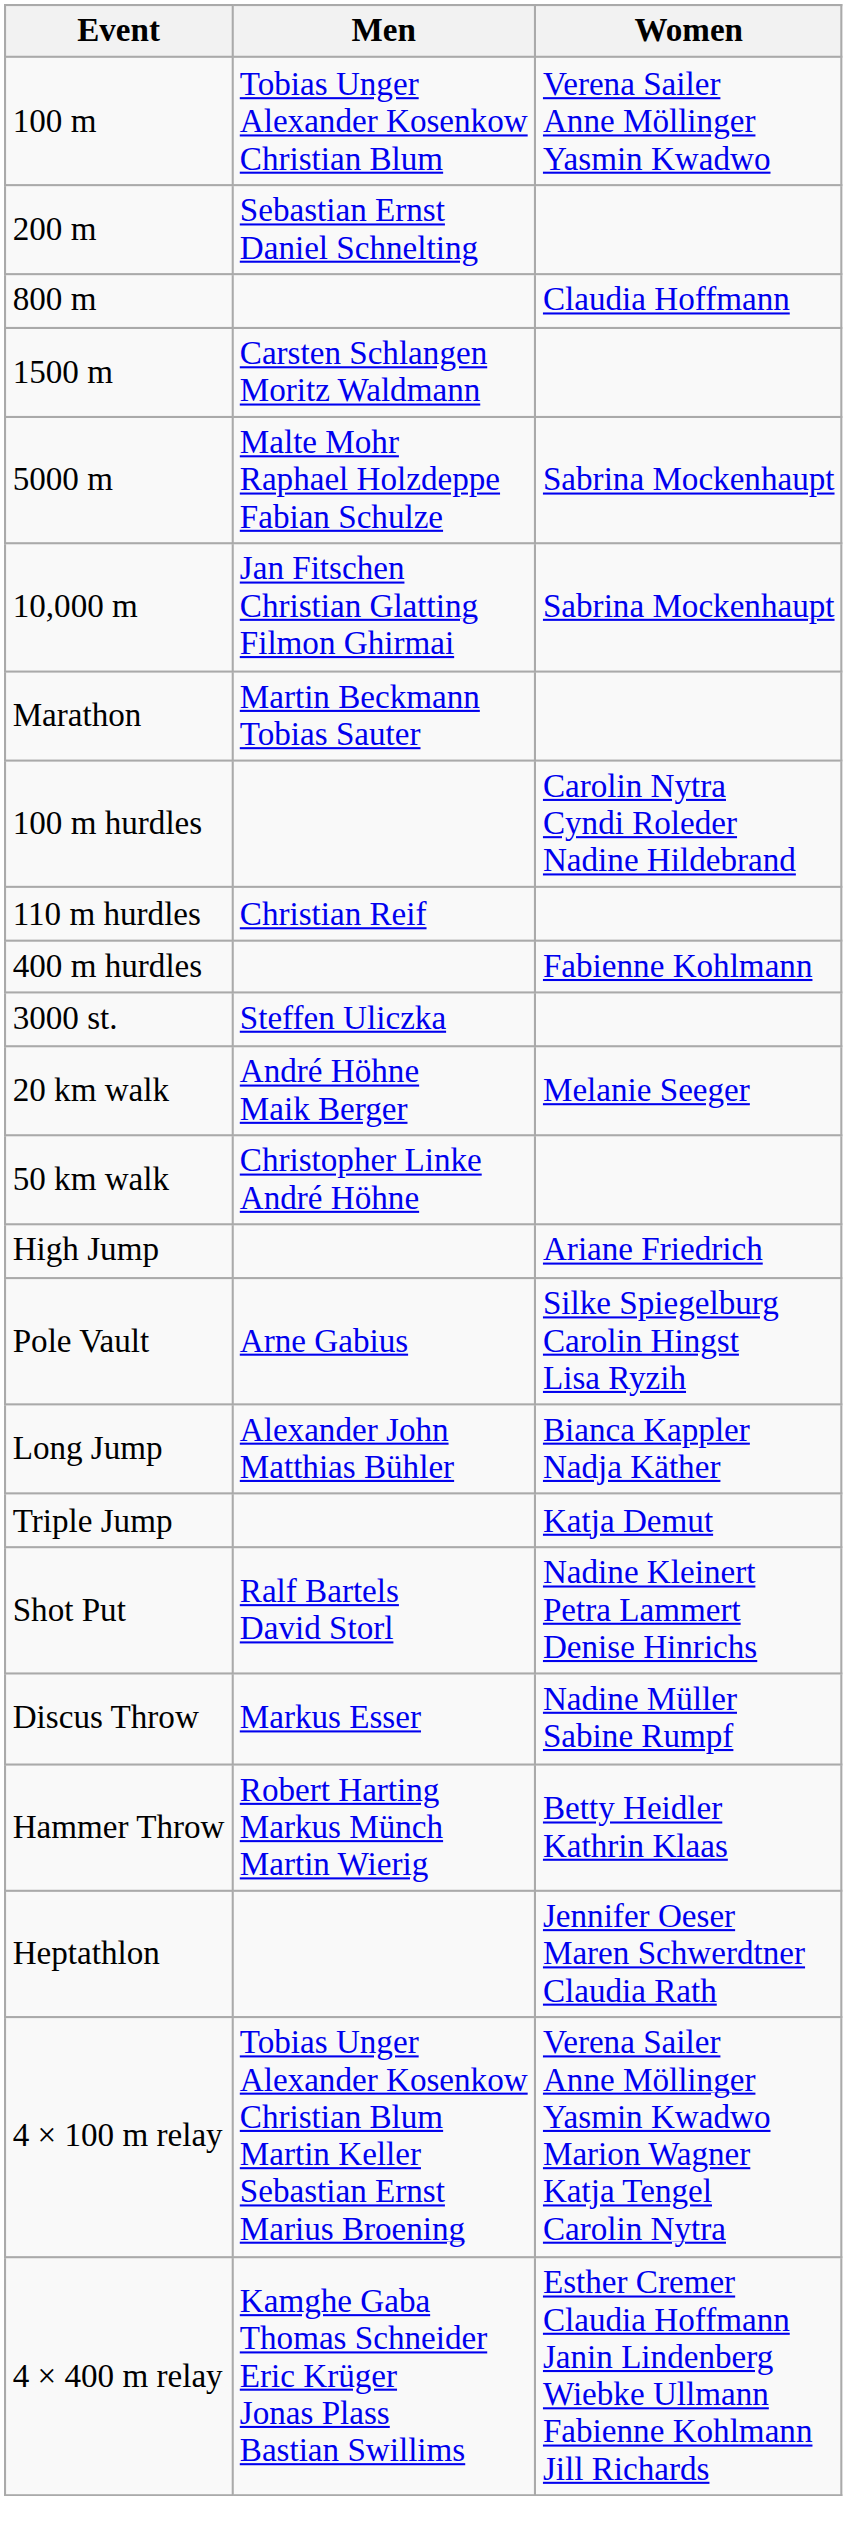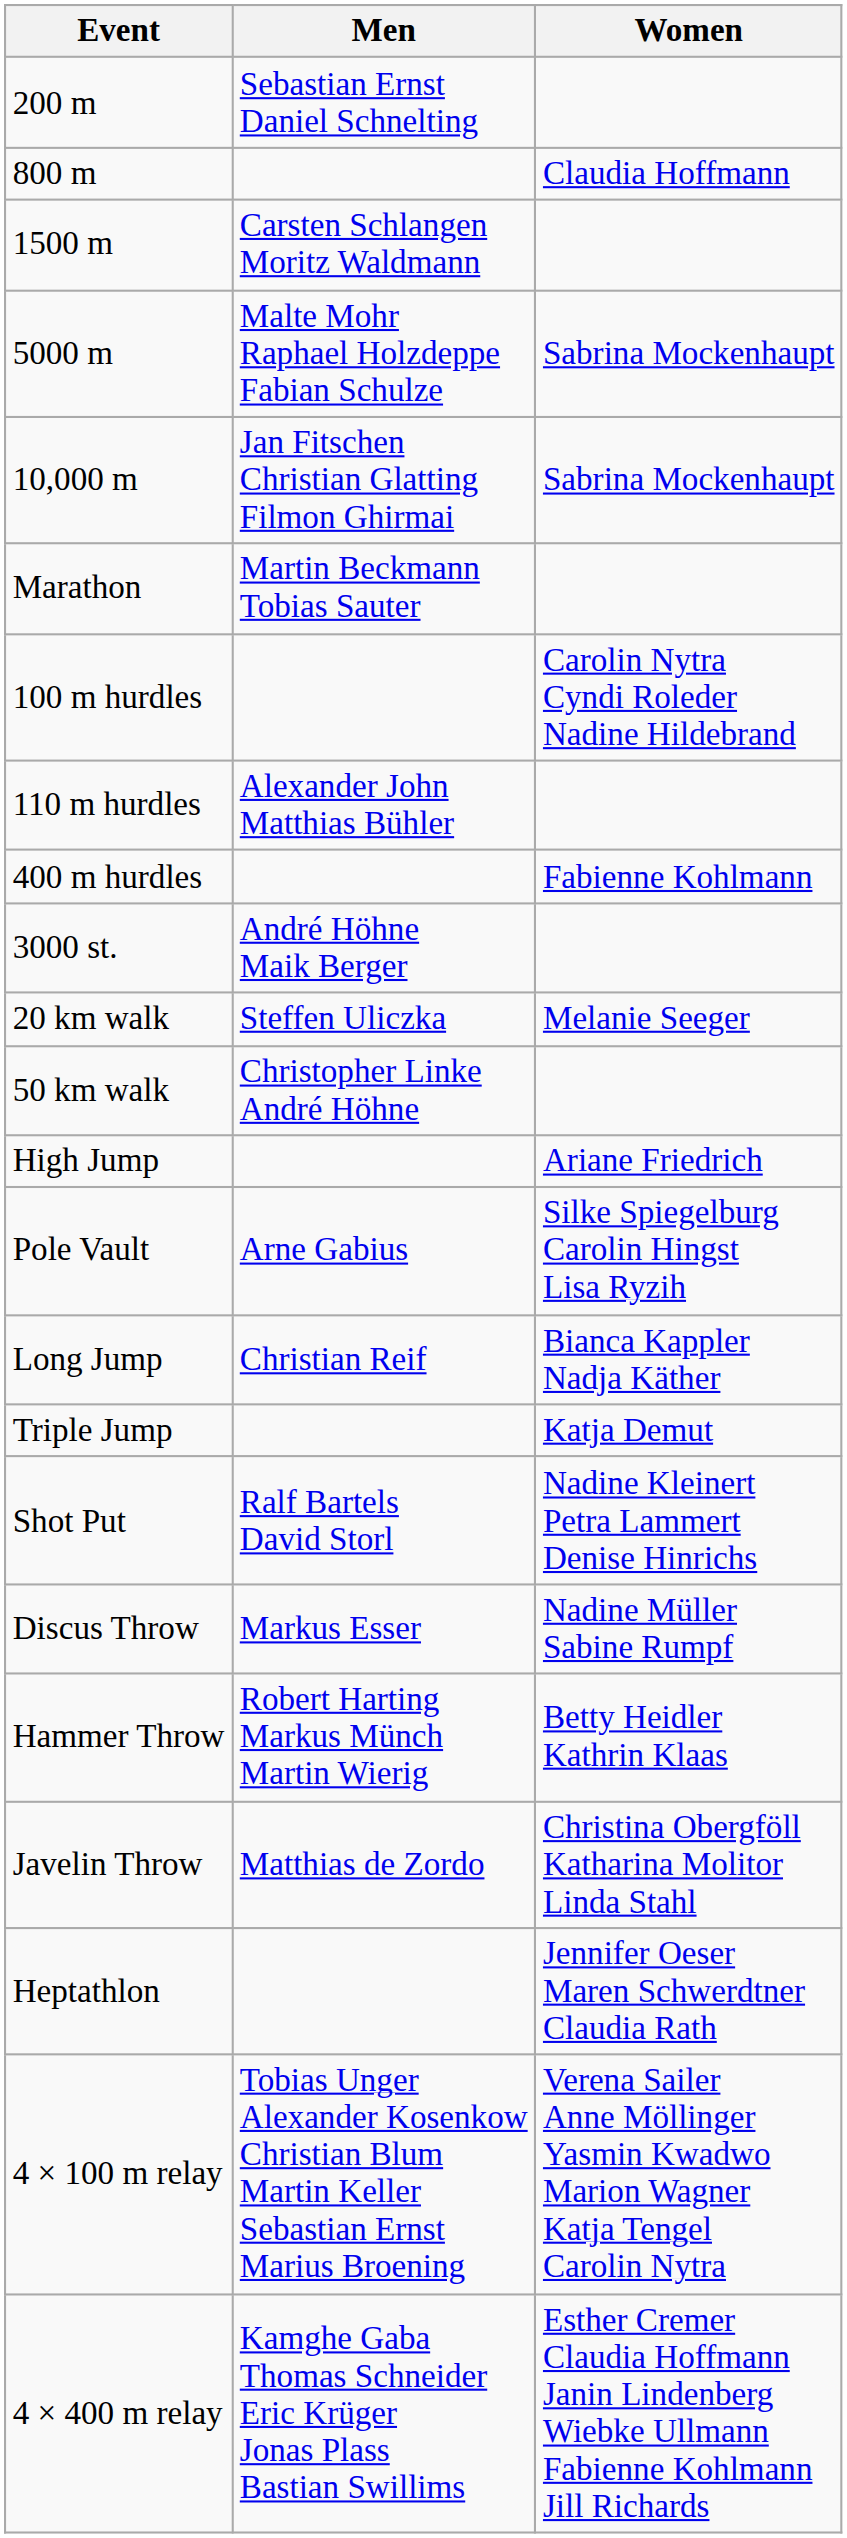- row: 100 m | Tobias Unger Alexander Kosenkow Christian Blum | Verena Sailer Anne Möllinger Yasmin Kwadwo
110 m hurdles | Men: Christian Reif -> Alexander John Matthias Bühler
3000 st. | Men: Steffen Uliczka -> André Höhne Maik Berger
20 km walk | Men: André Höhne Maik Berger -> Steffen Uliczka
Long Jump | Men: Alexander John Matthias Bühler -> Christian Reif
+ row: Javelin Throw | Matthias de Zordo | Christina Obergföll Katharina Molitor Linda Stahl
